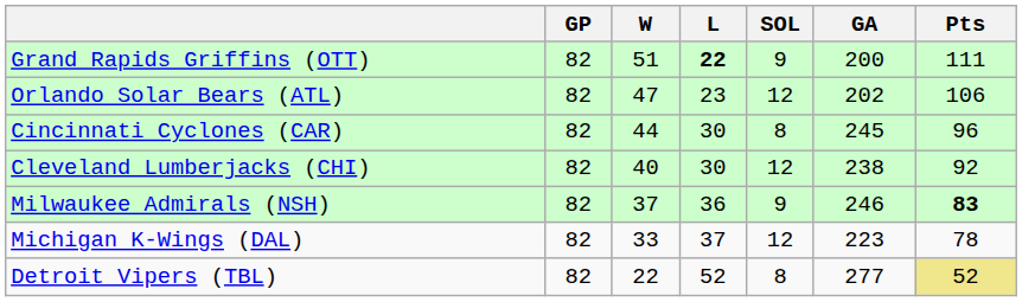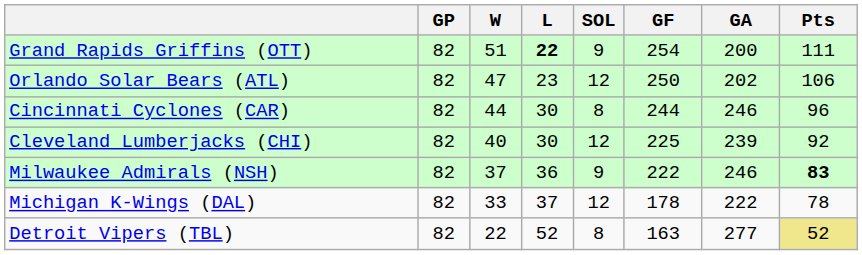+ column: GF | 254 | 250 | 244 | 225 | 222 | 178 | 163
Cincinnati Cyclones (CAR) | GA: 245 -> 246
Cleveland Lumberjacks (CHI) | GA: 238 -> 239
Michigan K-Wings (DAL) | GA: 223 -> 222
